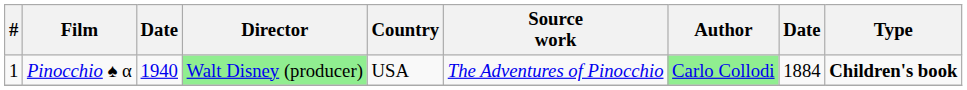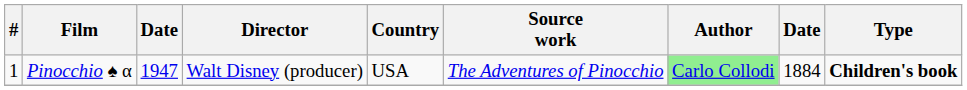Pinocchio ♠ α | column 3: 1940 -> 1947
Pinocchio ♠ α | Director: lightgreen background -> no background
